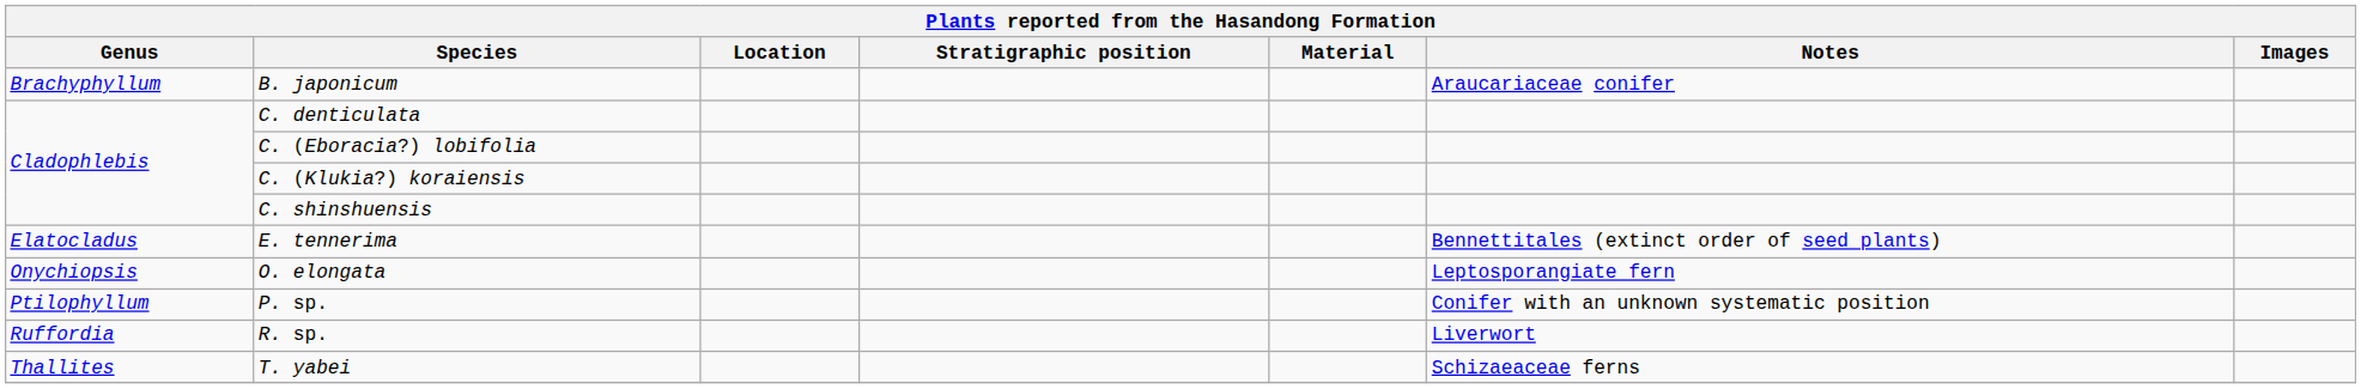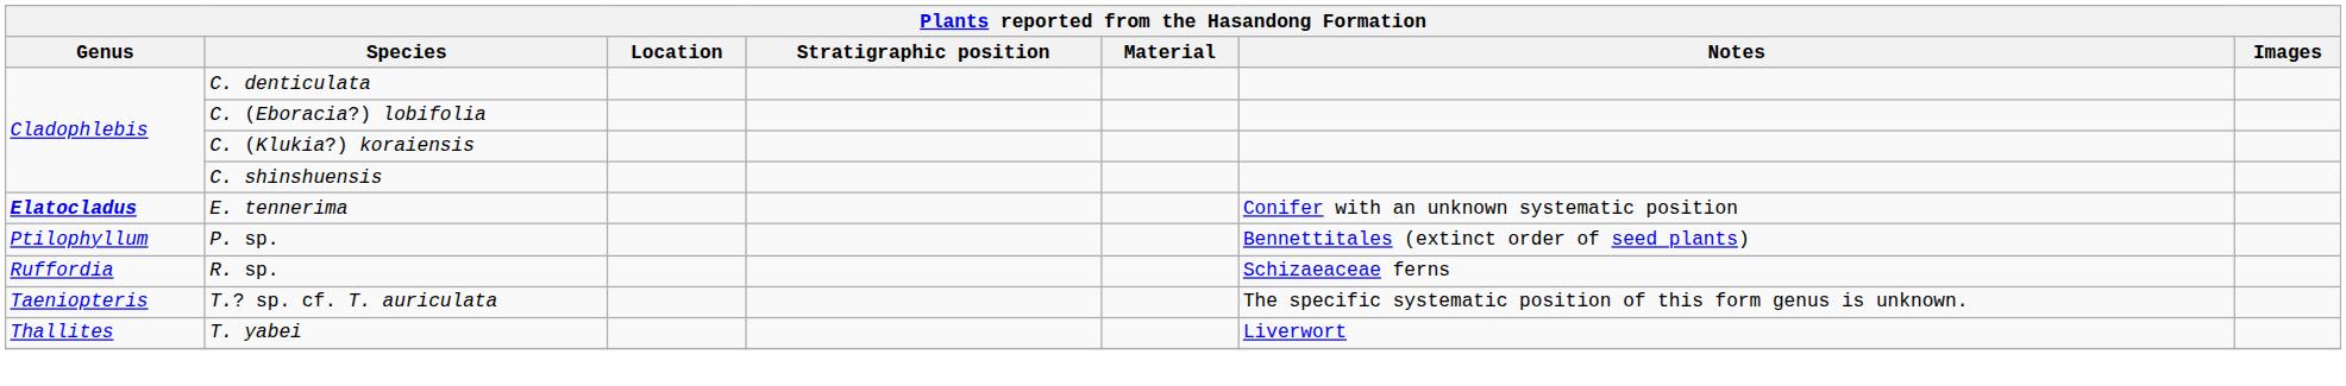- row: Brachyphyllum | B. japonicum | Araucariaceae conifer
E. tennerima | Genus: normal -> bold
E. tennerima | Notes: Bennettitales (extinct order of seed plants) -> Conifer with an unknown systematic position
- row: Onychiopsis | O. elongata | Leptosporangiate fern
P. sp. | Notes: Conifer with an unknown systematic position -> Bennettitales (extinct order of seed plants)
R. sp. | Notes: Liverwort -> Schizaeaceae ferns
+ row: Taeniopteris | T.? sp. cf. T. auriculata | The specific systematic position of this form genus is unknown.
T. yabei | Notes: Schizaeaceae ferns -> Liverwort
